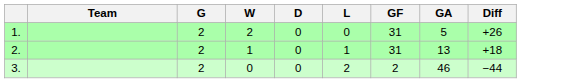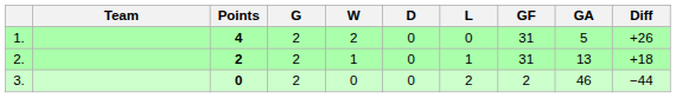+ column: Points | 4 | 2 | 0
